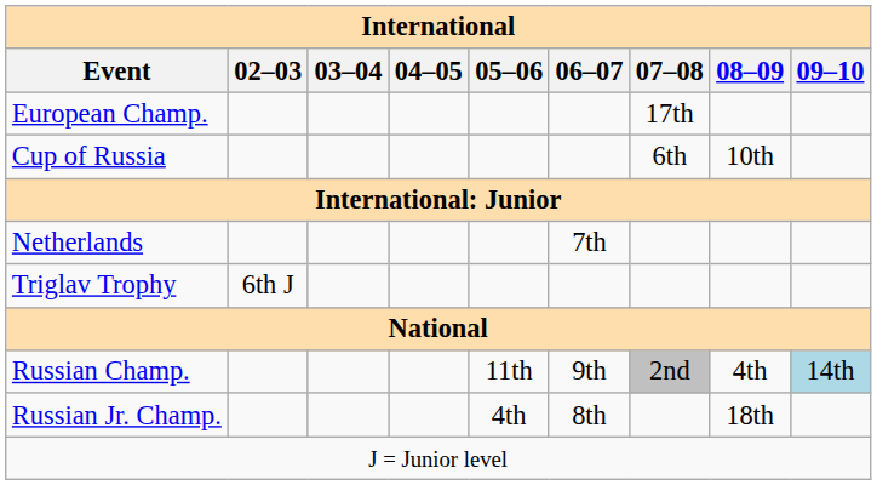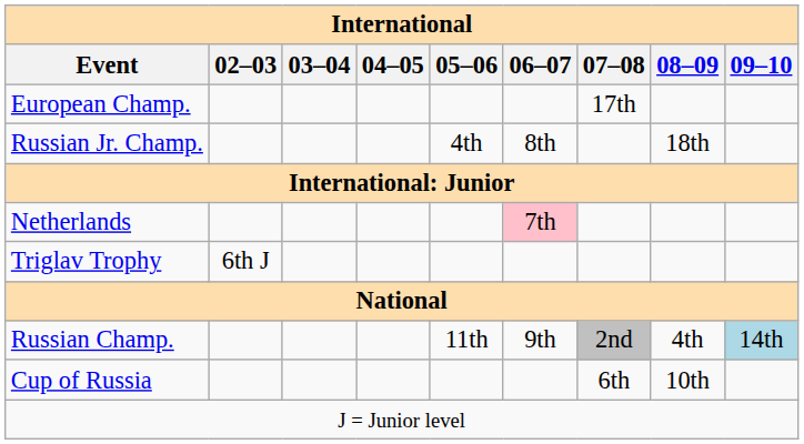rows swapped: Cup of Russia <-> Russian Jr. Champ.
Netherlands | 06–07: no background -> pink background
